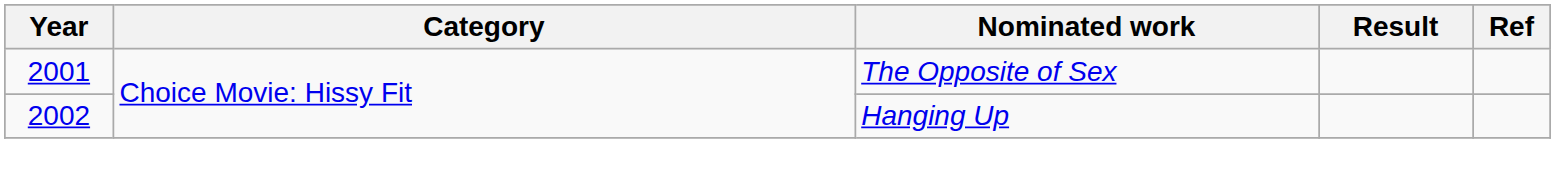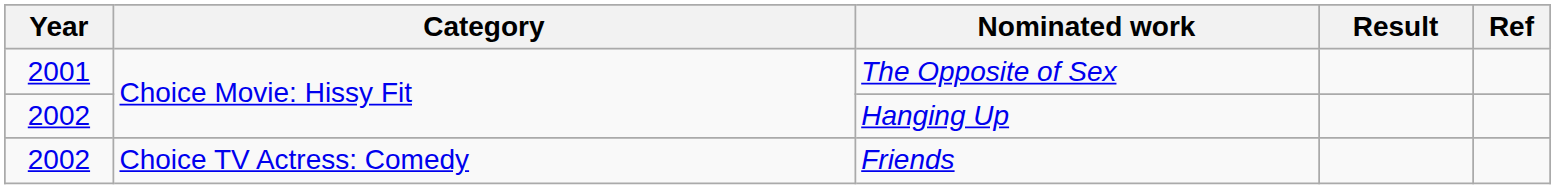+ row: 2002 | Choice TV Actress: Comedy | Friends
